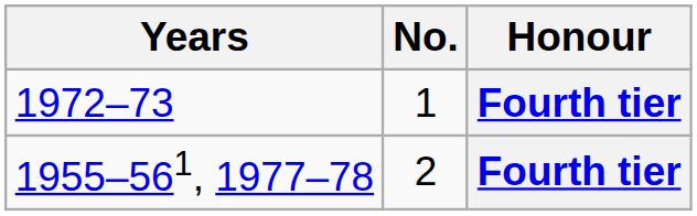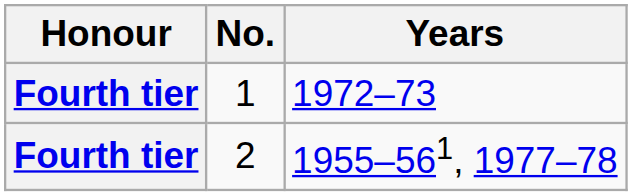columns swapped: Honour <-> Years
